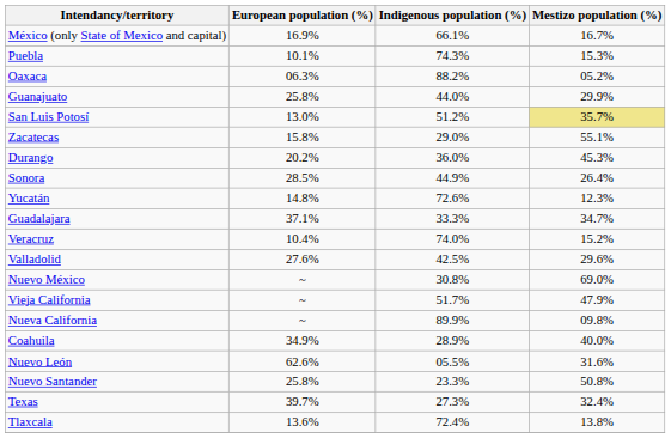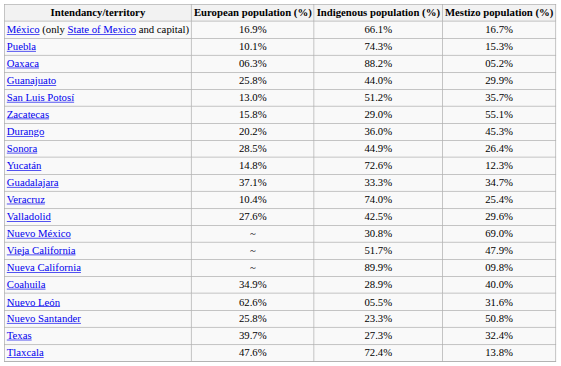San Luis Potosí | Mestizo population (%): khaki background -> no background
Veracruz | Mestizo population (%): 15.2% -> 25.4%
Tlaxcala | European population (%): 13.6% -> 47.6%
